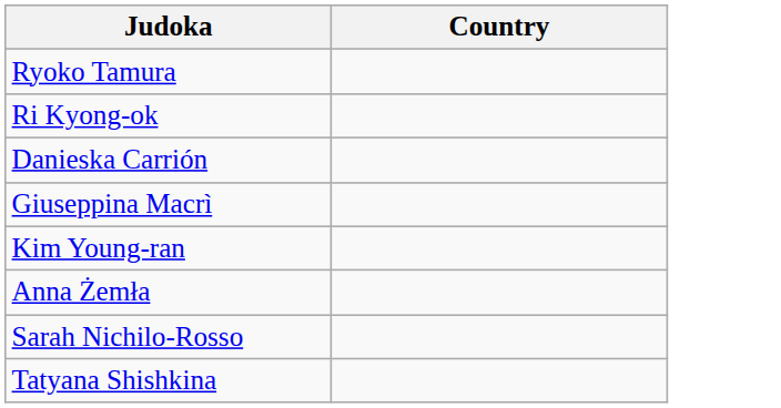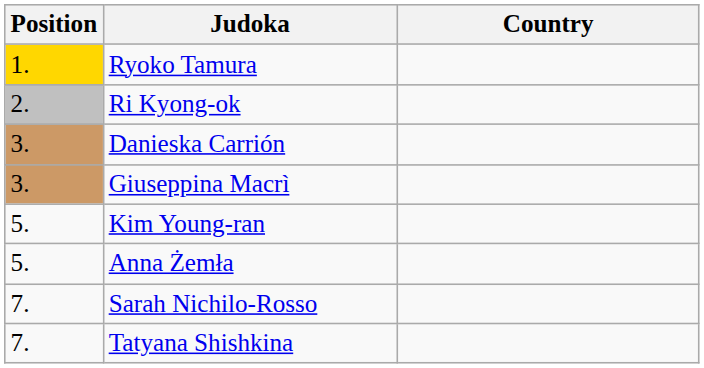+ column: Position | 1. | 2. | 3. | 3. | 5. | 5. | 7. | 7.
